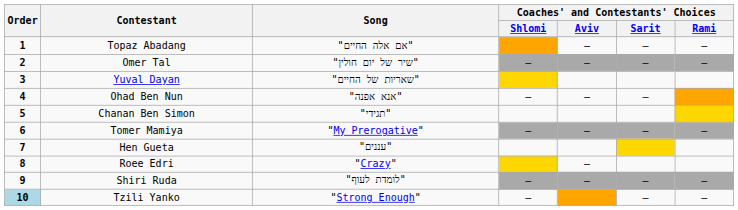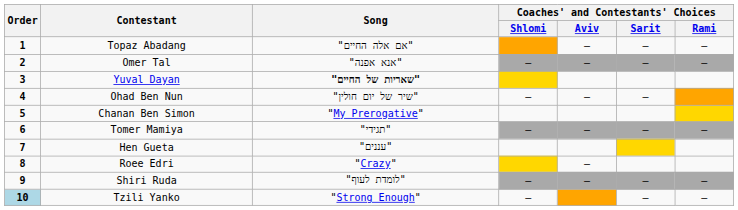Omer Tal | Song: "שיר של יום חולין" -> "אנא אפנה"
Yuval Dayan | Song: normal -> bold
Ohad Ben Nun | Song: "אנא אפנה" -> "שיר של יום חולין"
Chanan Ben Simon | Song: "תגידי" -> "My Prerogative"
Tomer Mamiya | Song: "My Prerogative" -> "תגידי"
